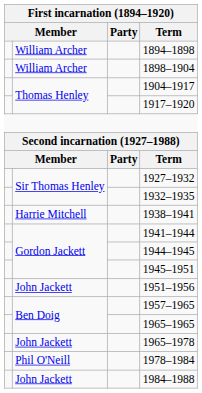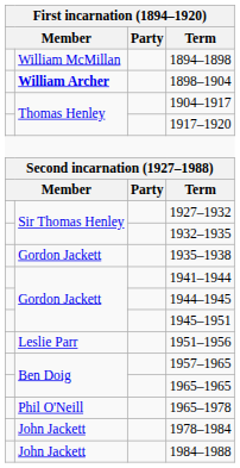1894–1898 | column 2: William Archer -> William McMillan
1898–1904 | column 2: normal -> bold
+ row: Gordon Jackett | 1935–1938
- row: Harrie Mitchell | 1938–1941
1951–1956 | column 2: John Jackett -> Leslie Parr
1965–1978 | column 2: John Jackett -> Phil O'Neill
1978–1984 | column 2: Phil O'Neill -> John Jackett
